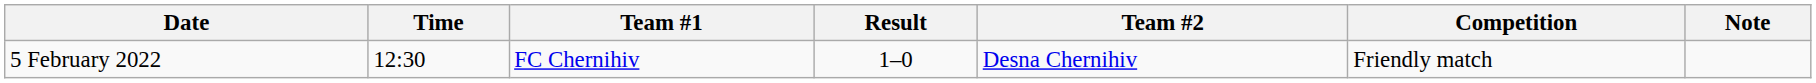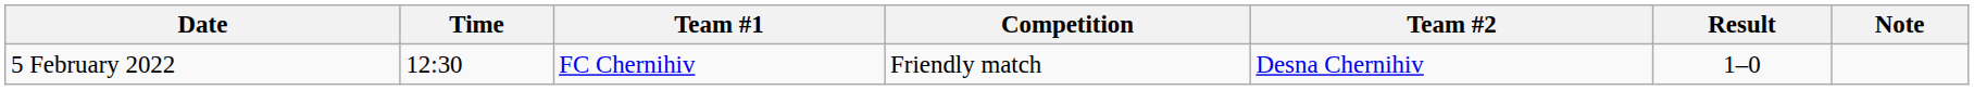columns swapped: Result <-> Competition
